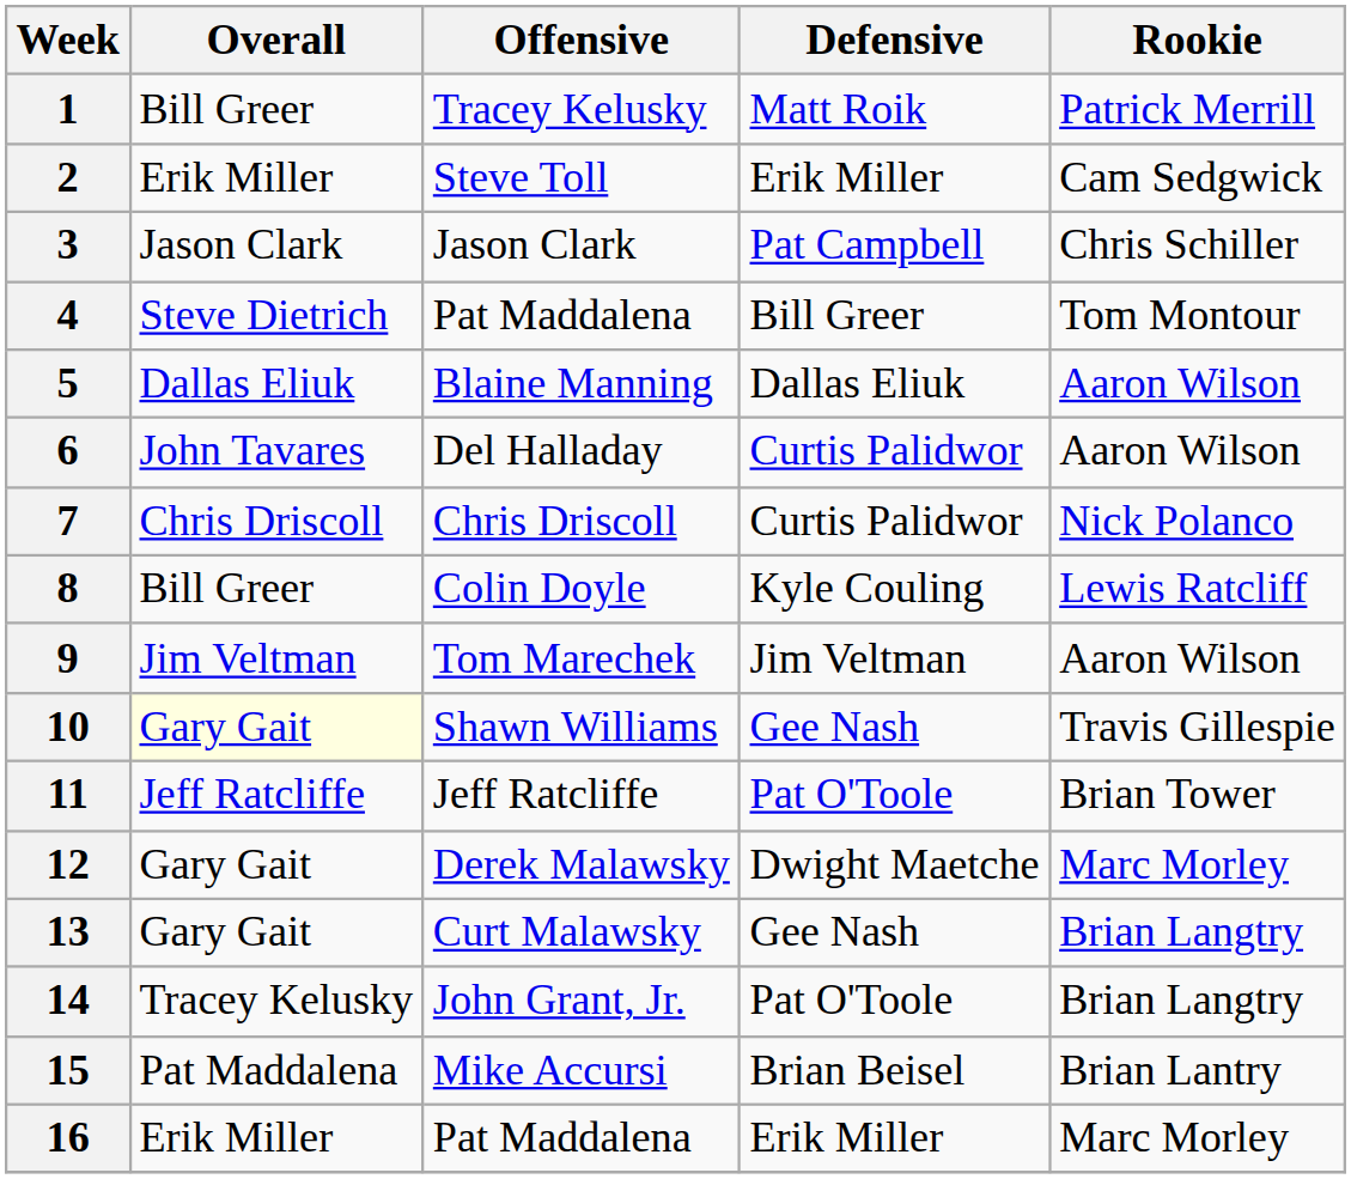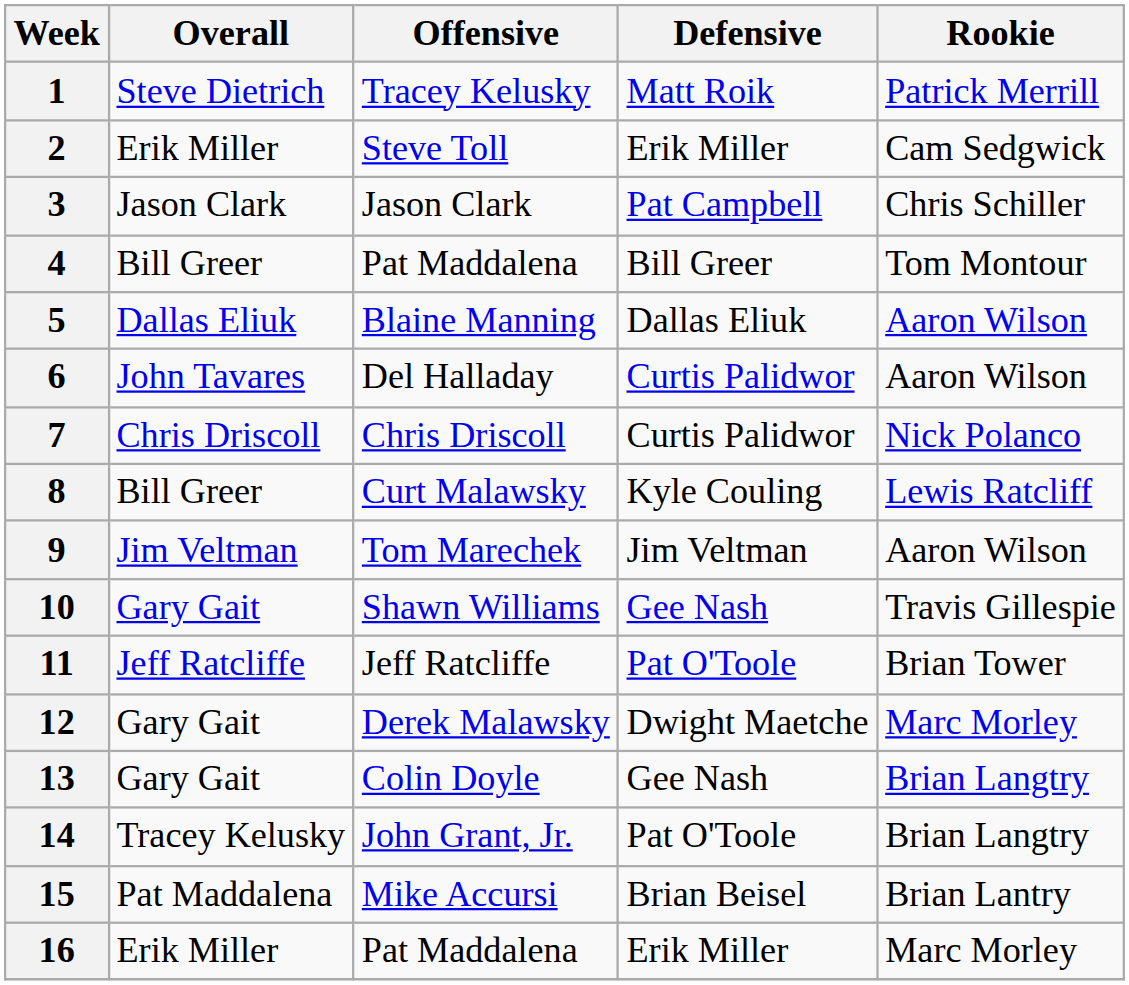1 | Overall: Bill Greer -> Steve Dietrich
4 | Overall: Steve Dietrich -> Bill Greer
8 | Offensive: Colin Doyle -> Curt Malawsky
10 | Overall: lightyellow background -> no background
13 | Offensive: Curt Malawsky -> Colin Doyle
